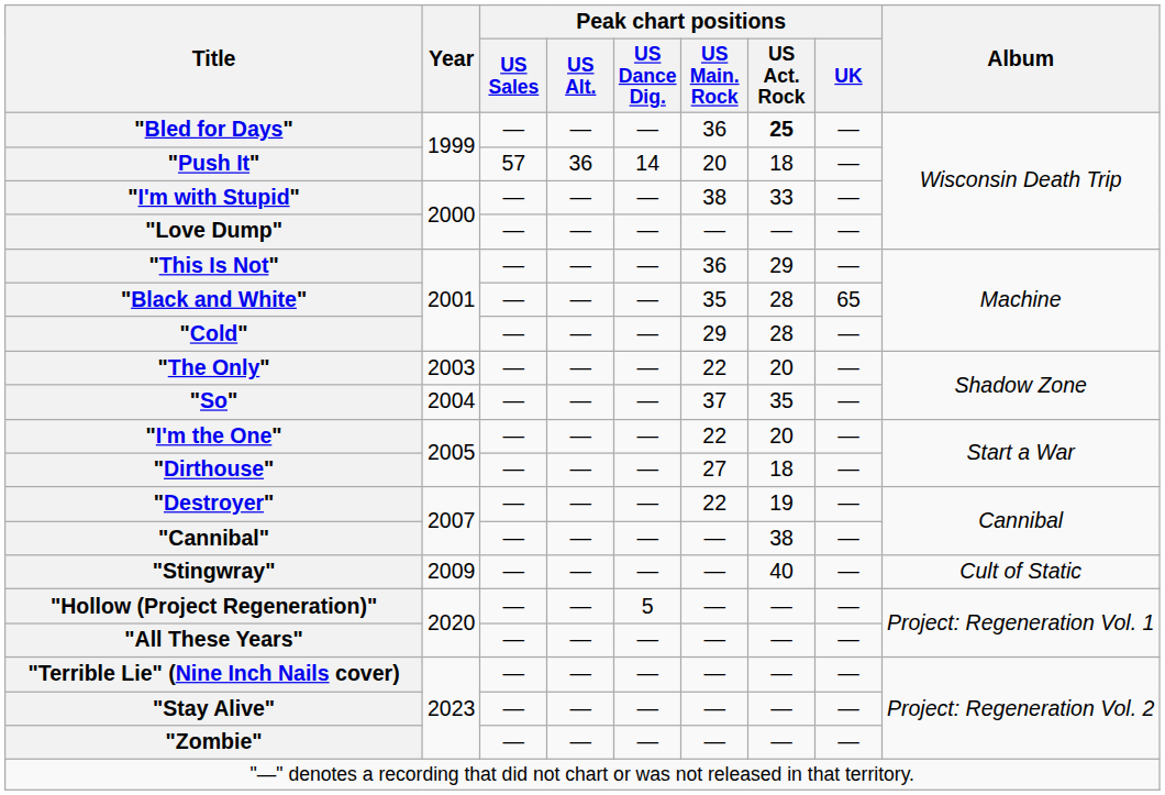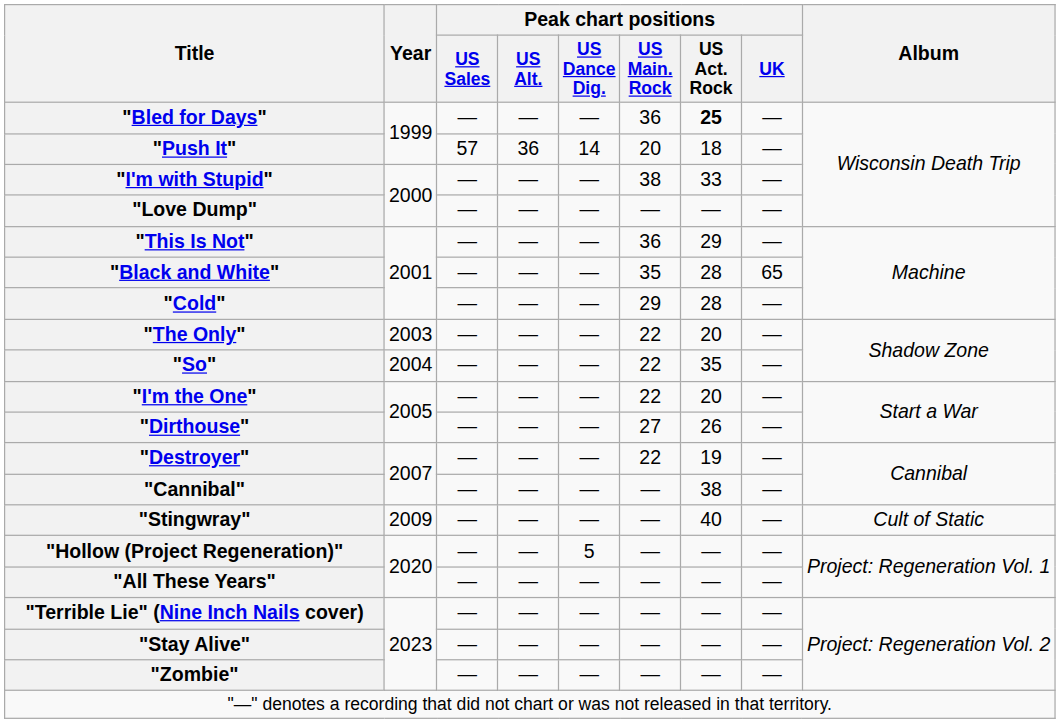"So" | Peak chart positions / US Main. Rock: 37 -> 22
"Dirthouse" | Peak chart positions / US Act. Rock: 18 -> 26
